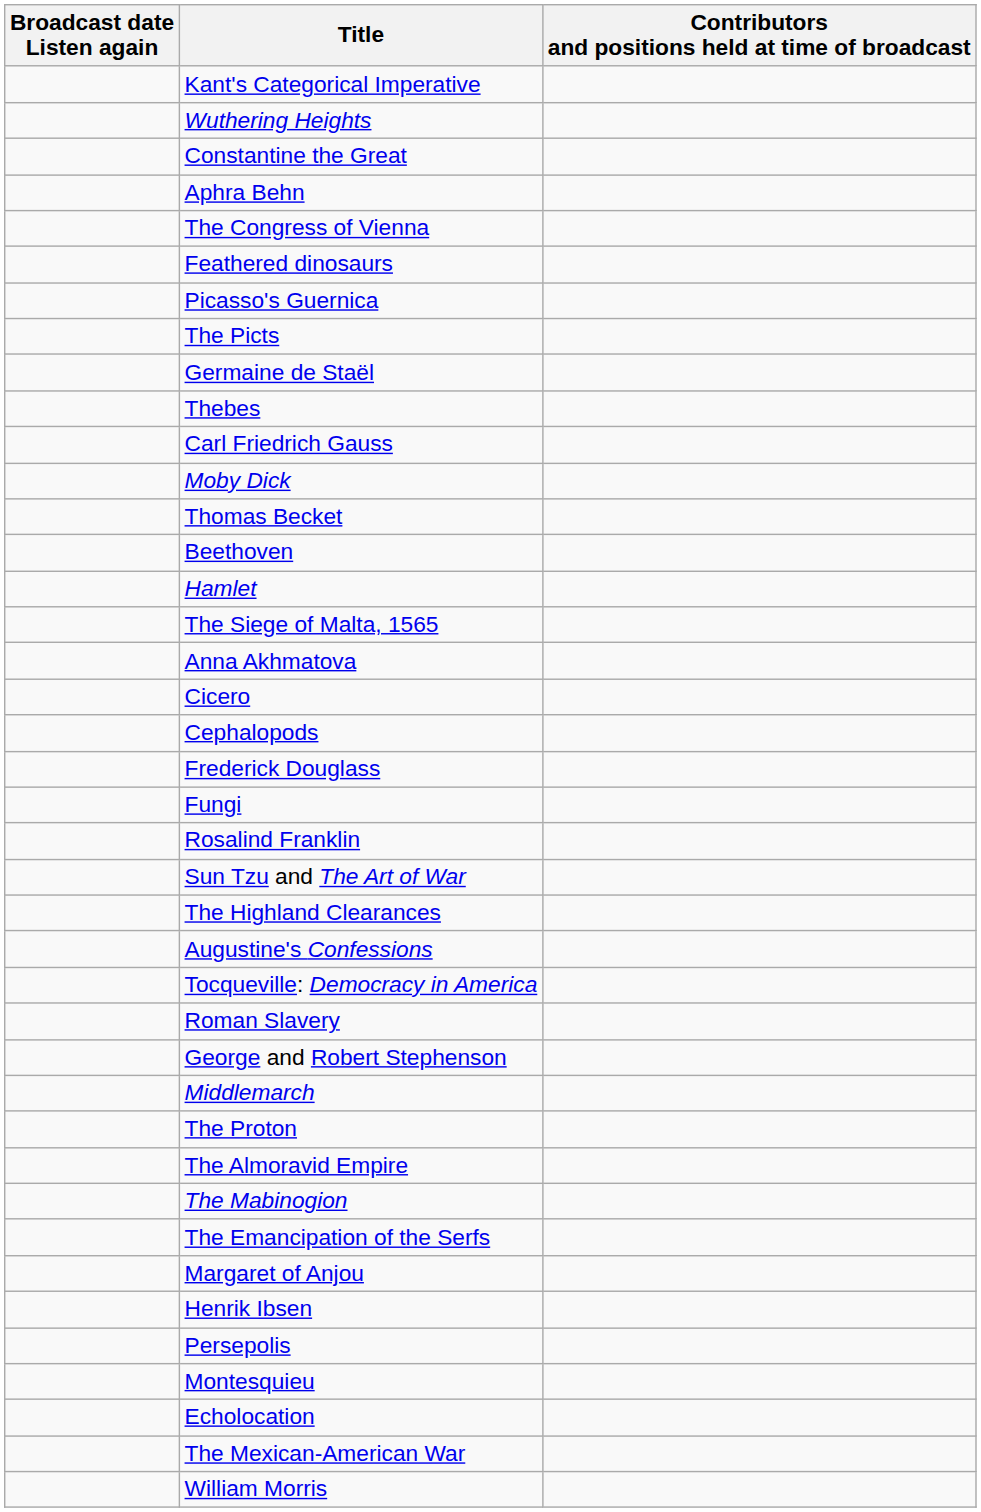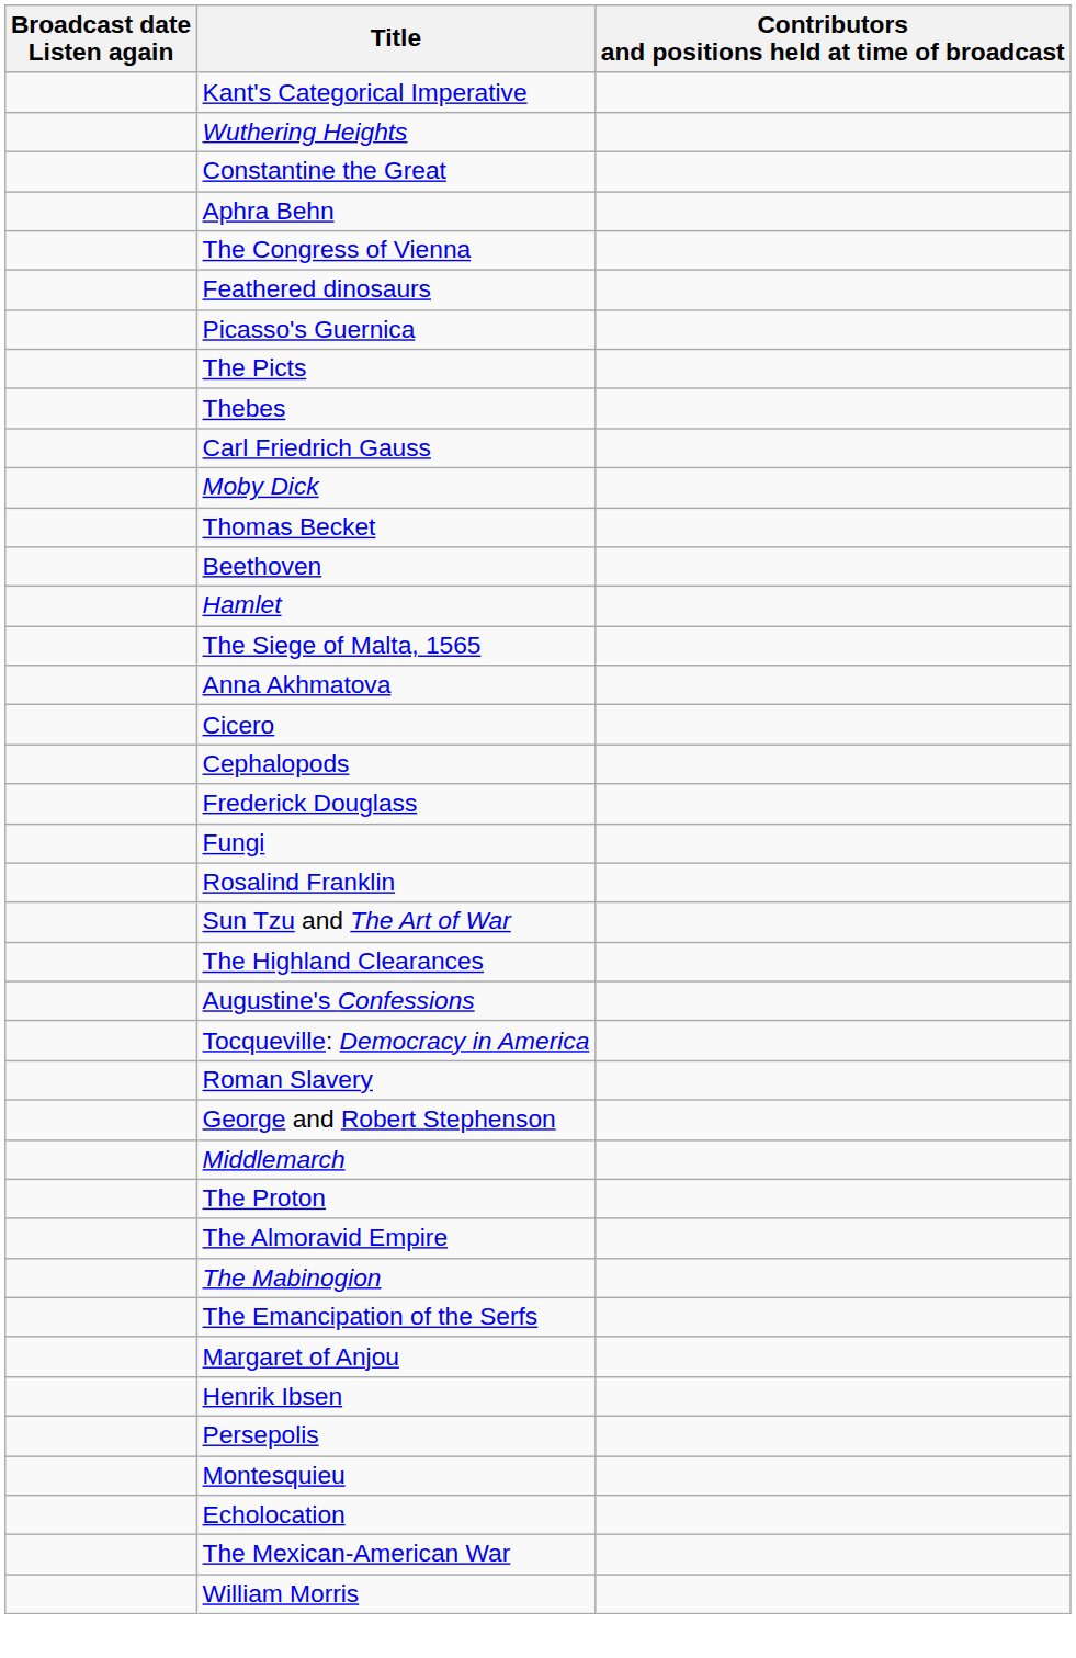- row: Germaine de Staël
